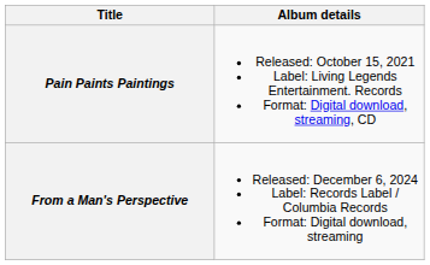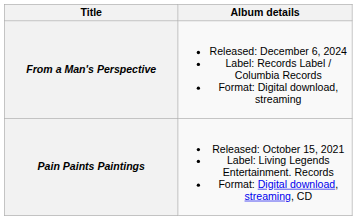rows swapped: Pain Paints Paintings <-> From a Man's Perspective
